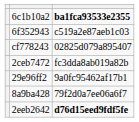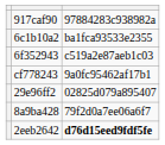+ row: 917caf90 | 97884283c938982a
6c1b10a2 | column 3: bold -> normal
cf778243 | column 3: 02825d079a895407 -> 9a0fc95462af17b1
- row: 2ceb7472 | fc3dda8ab019a82b
29e96ff2 | column 3: 9a0fc95462af17b1 -> 02825d079a895407
